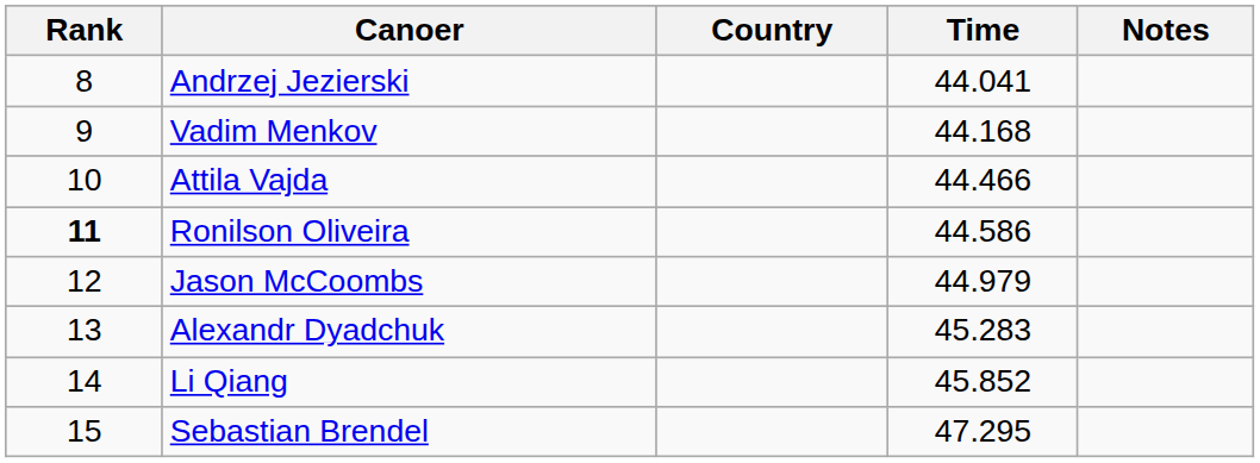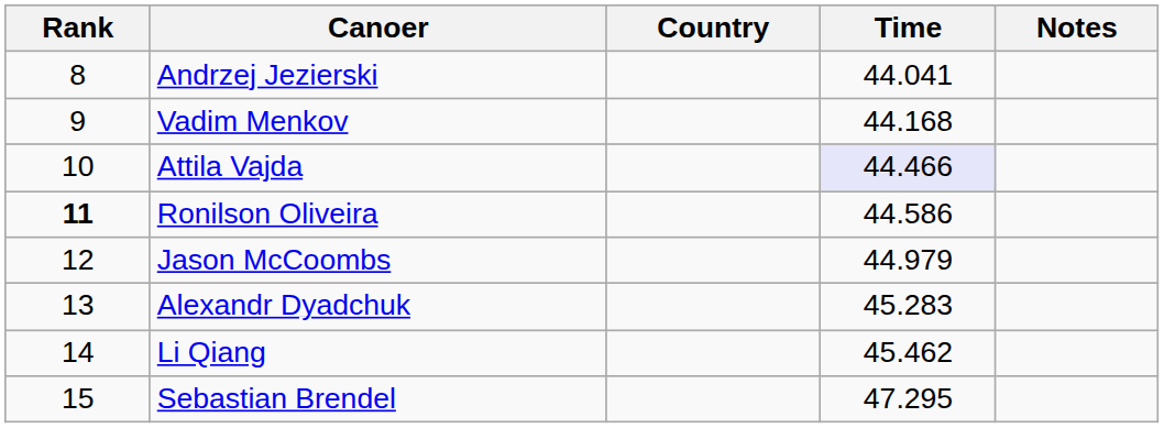Attila Vajda | Time: no background -> lavender background
Li Qiang | Time: 45.852 -> 45.462
